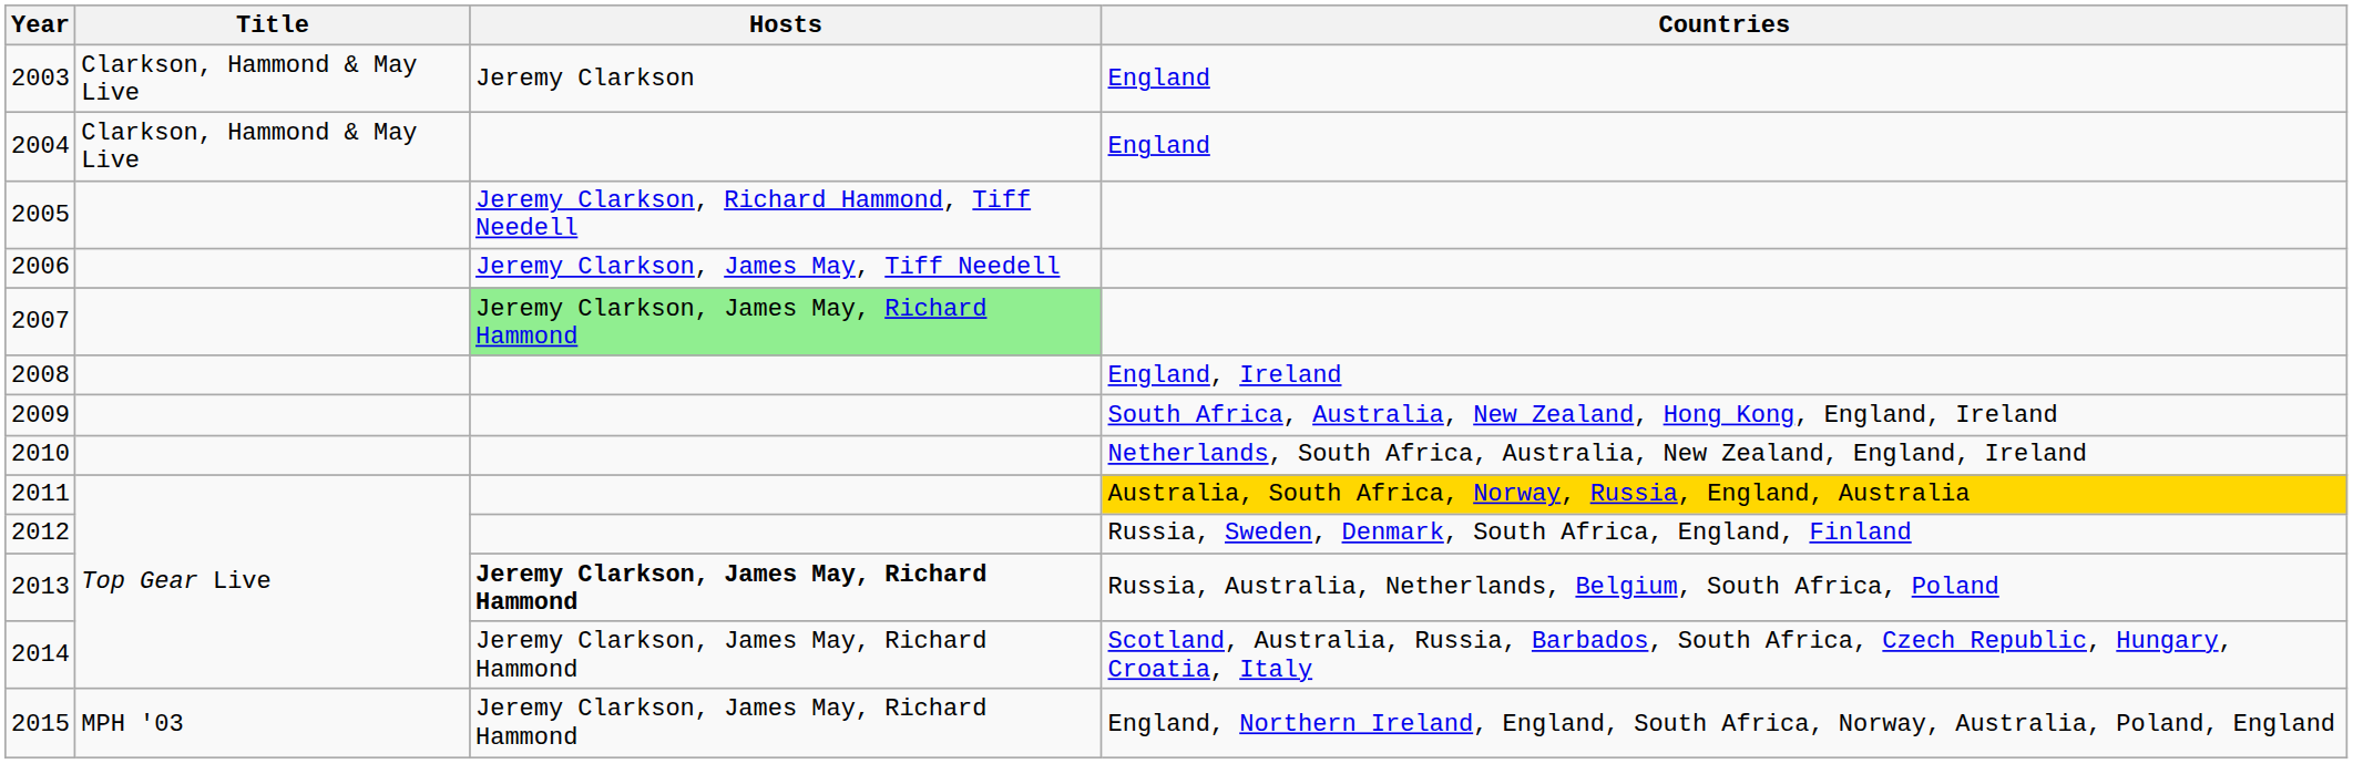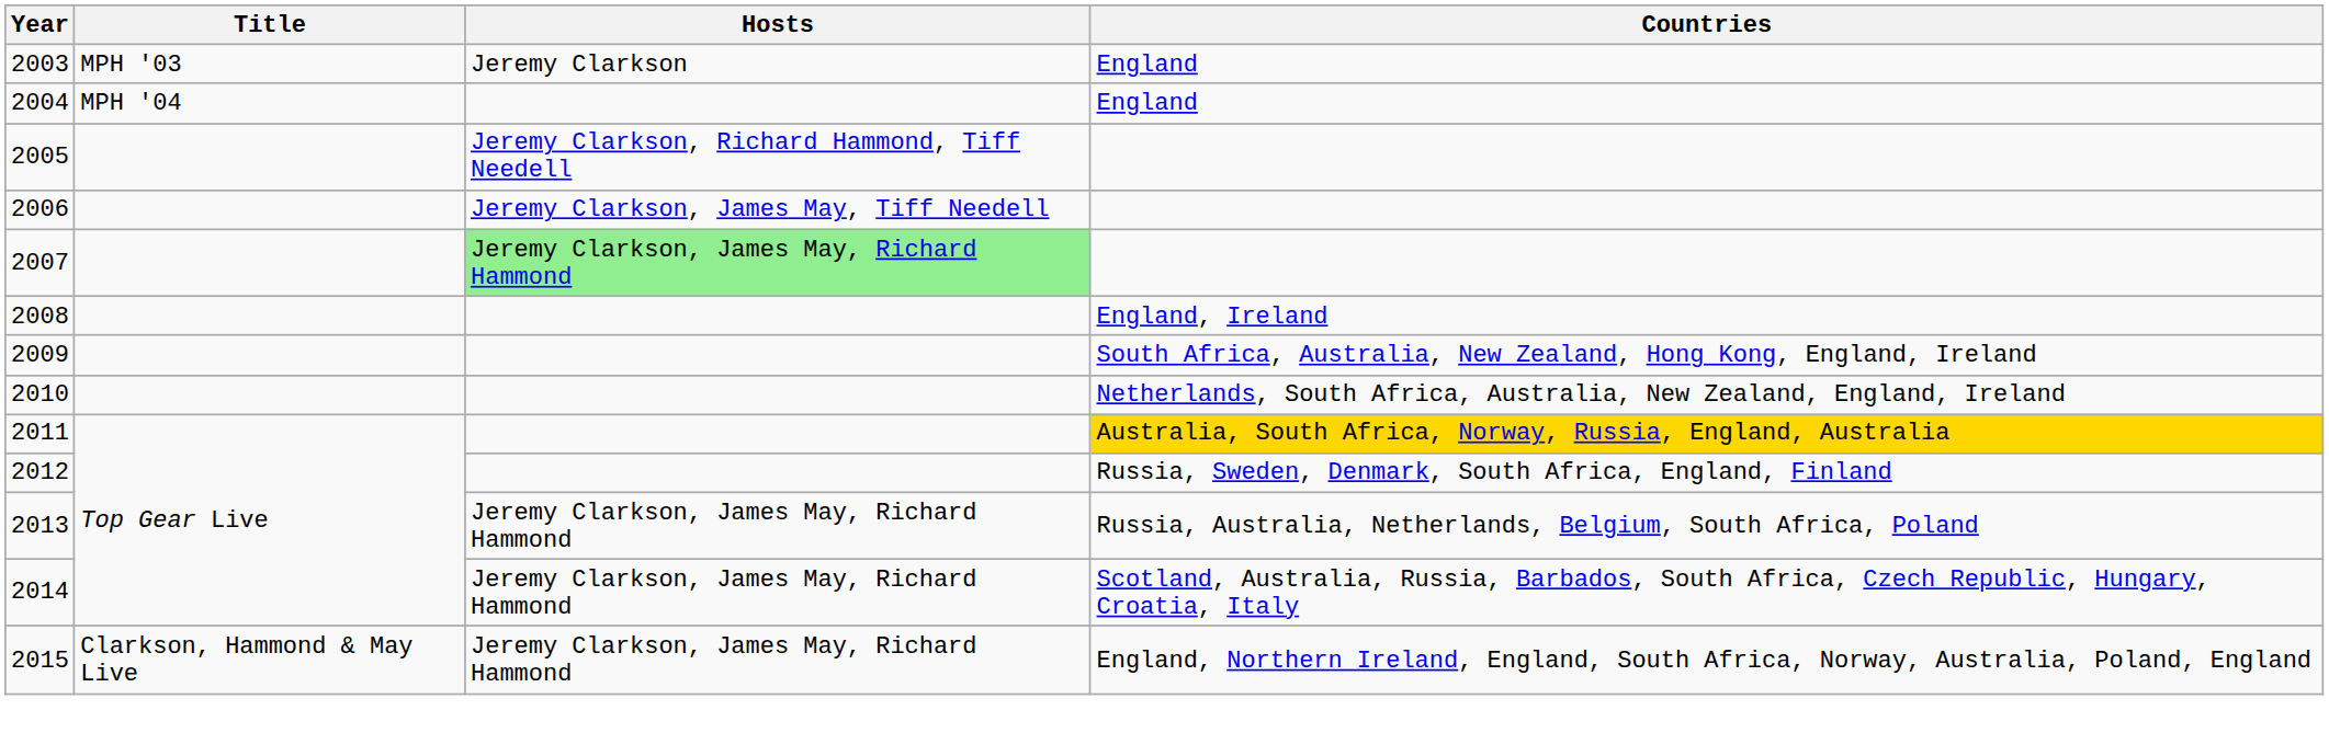2003 | Title: Clarkson, Hammond & May Live -> MPH '03
2004 | Title: Clarkson, Hammond & May Live -> MPH '04
2013 | Hosts: bold -> normal
2015 | Title: MPH '03 -> Clarkson, Hammond & May Live
